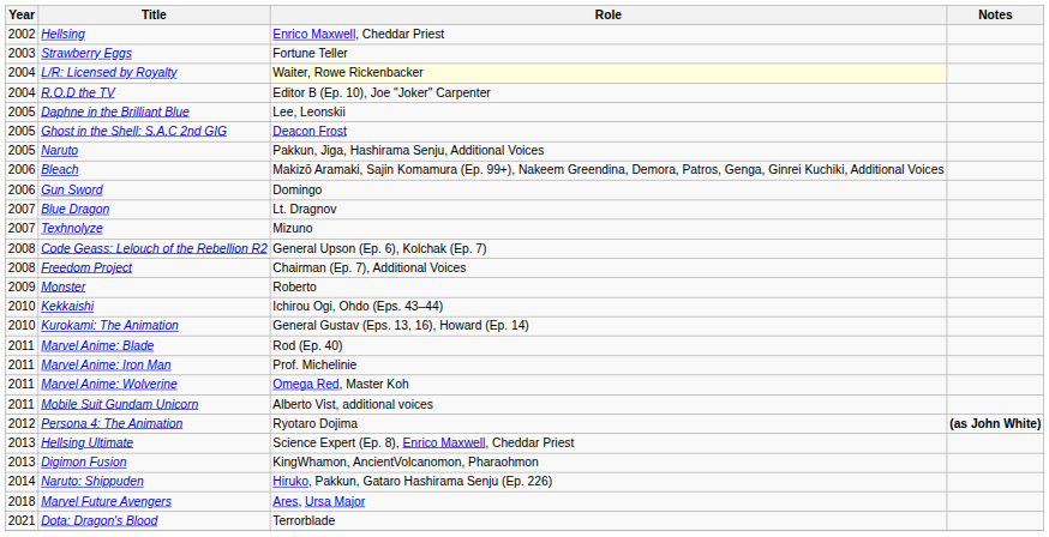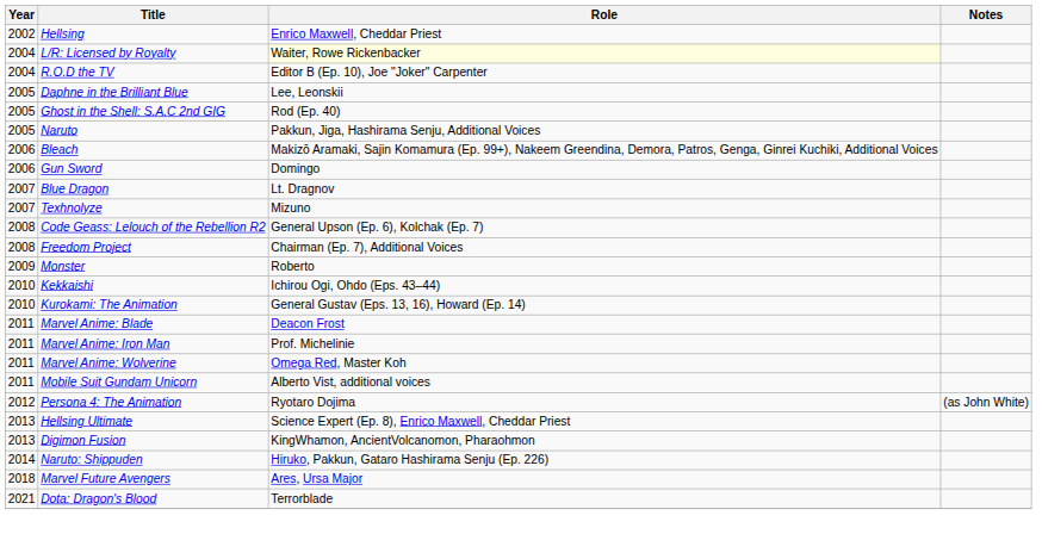- row: 2003 | Strawberry Eggs | Fortune Teller
Ghost in the Shell: S.A.C 2nd GIG | Role: Deacon Frost -> Rod (Ep. 40)
Marvel Anime: Blade | Role: Rod (Ep. 40) -> Deacon Frost
Persona 4: The Animation | Notes: bold -> normal
